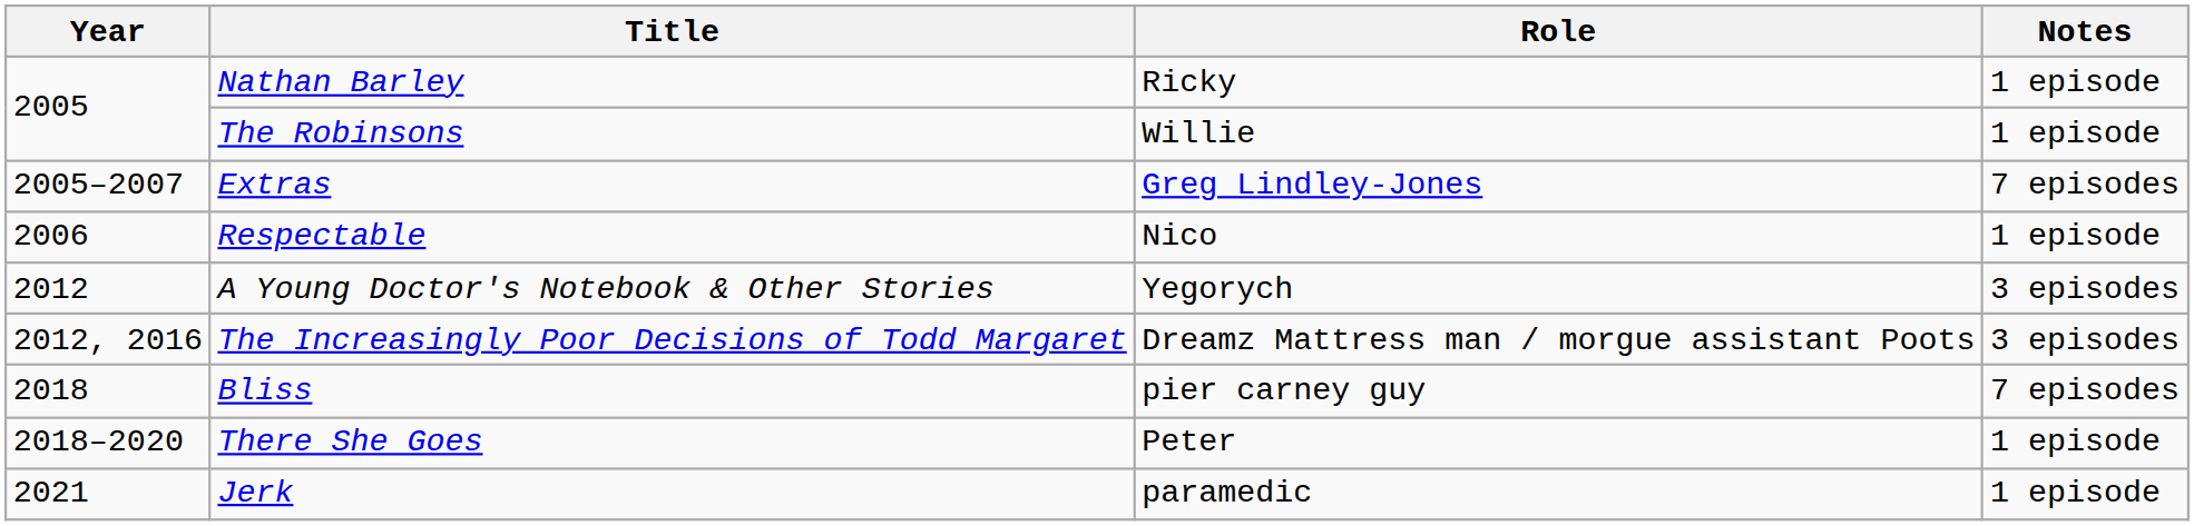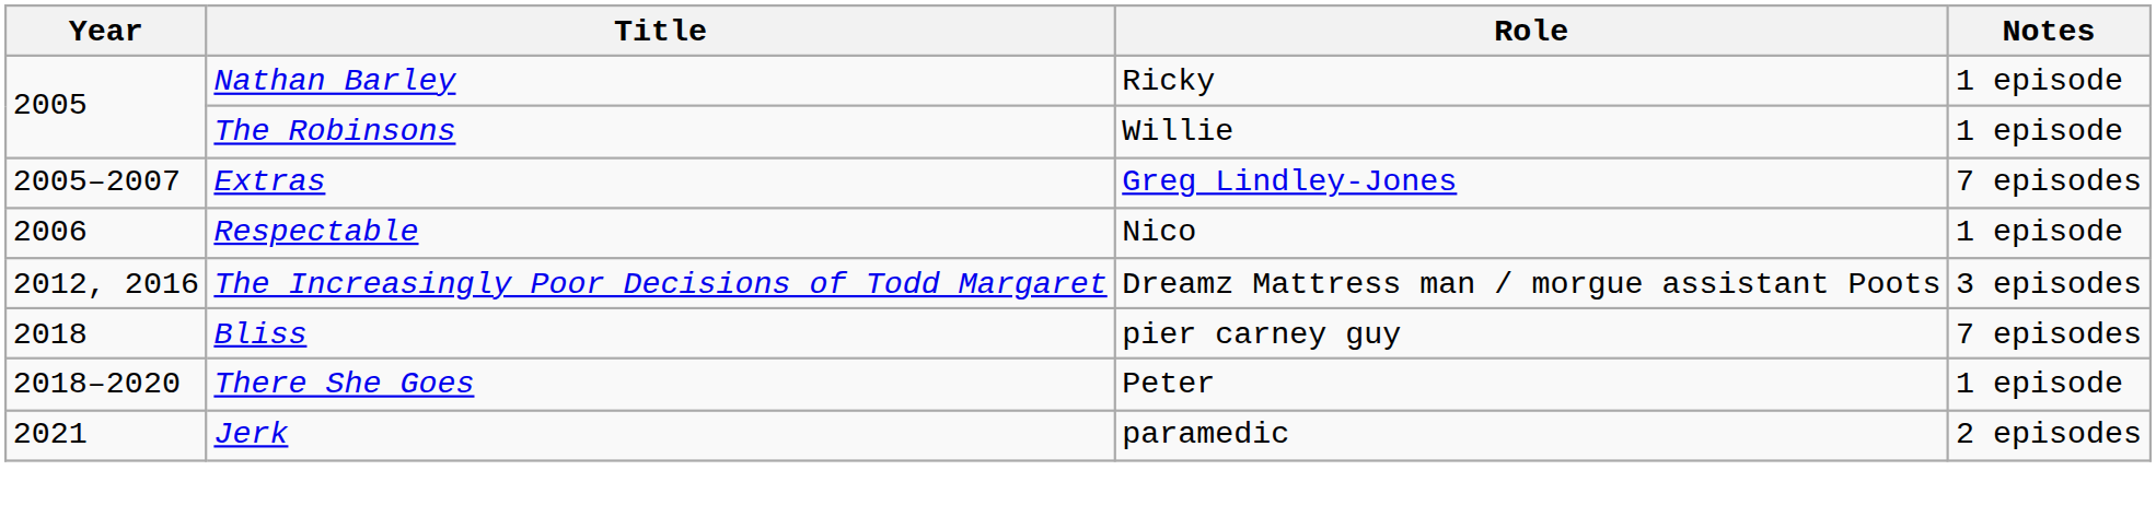- row: 2012 | A Young Doctor's Notebook & Other Stories | Yegorych | 3 episodes
Jerk | Notes: 1 episode -> 2 episodes
